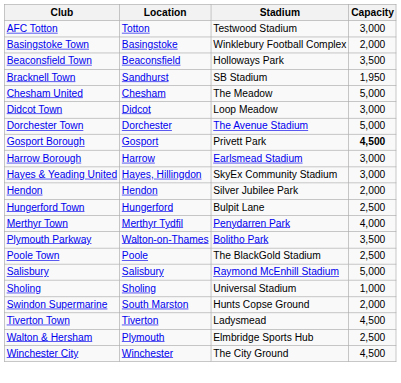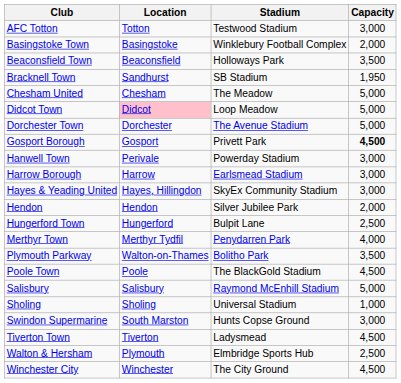Didcot Town | Location: no background -> pink background
Didcot Town | Capacity: 3,000 -> 5,000
+ row: Hanwell Town | Perivale | Powerday Stadium | 3,000
Poole Town | Capacity: 2,500 -> 4,500
Swindon Supermarine | Capacity: 2,000 -> 3,000
